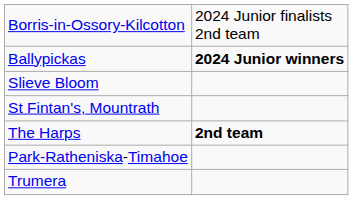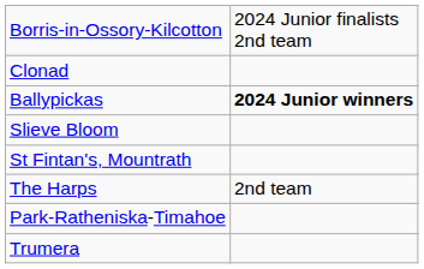+ row: Clonad
The Harps | column 2: bold -> normal
